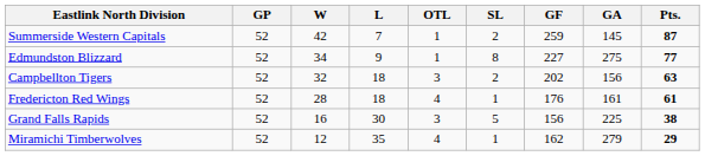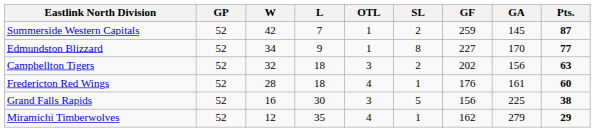Edmundston Blizzard | GA: 275 -> 170
Fredericton Red Wings | Pts.: 61 -> 60
